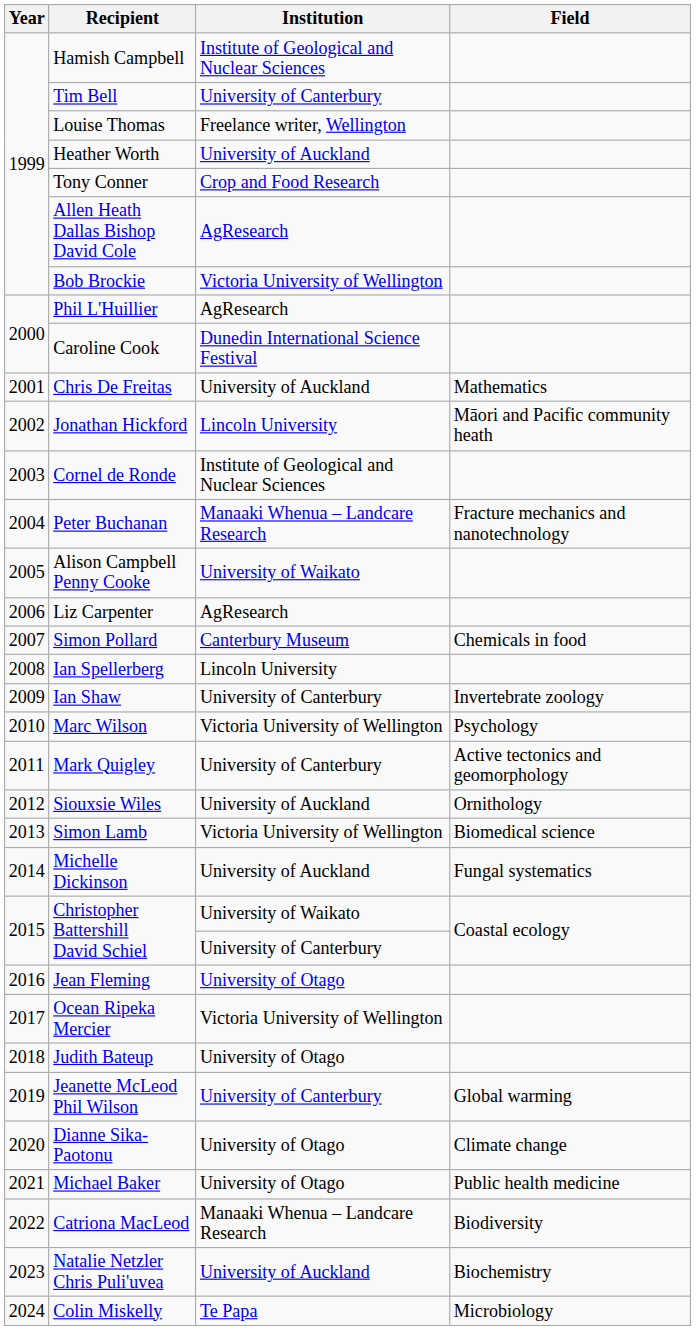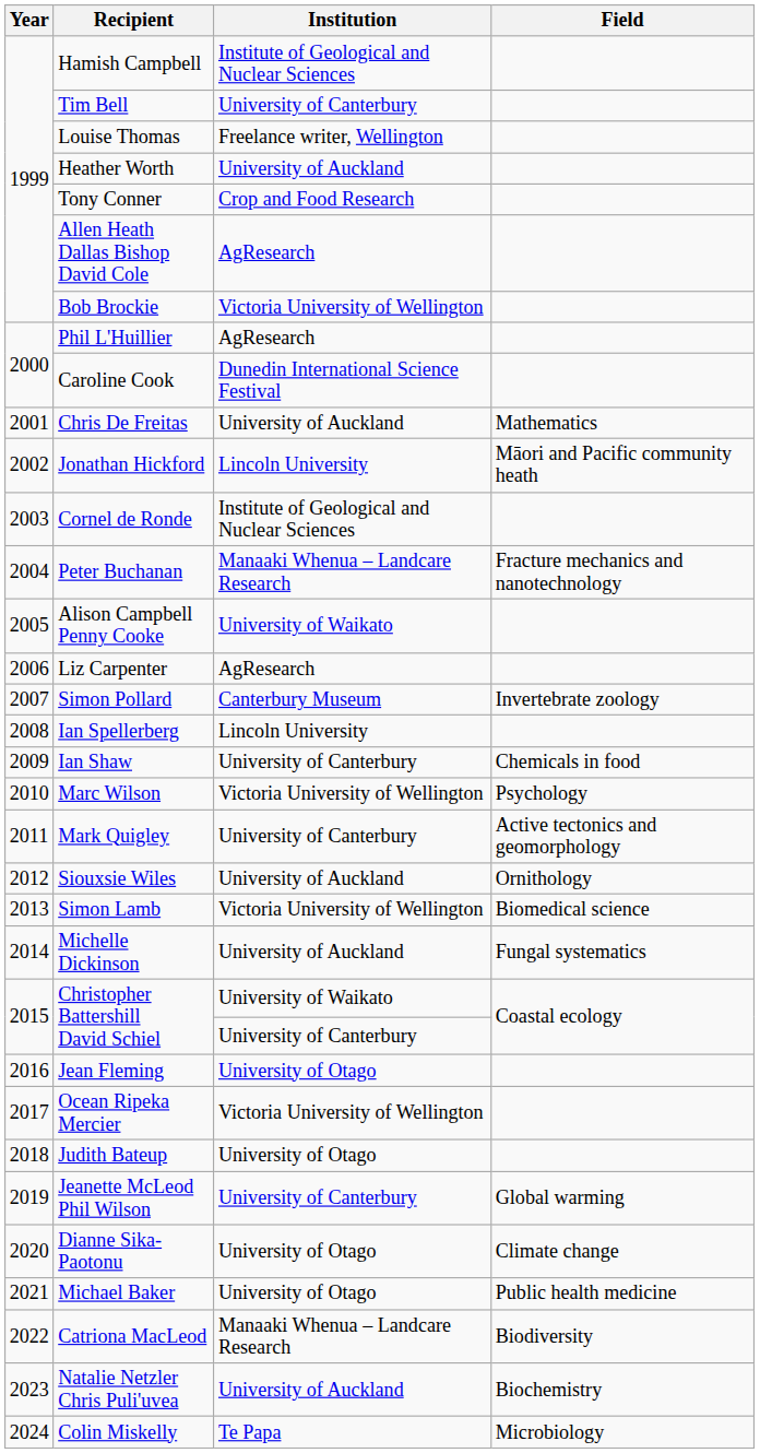Simon Pollard | Field: Chemicals in food -> Invertebrate zoology
Ian Shaw | Field: Invertebrate zoology -> Chemicals in food
